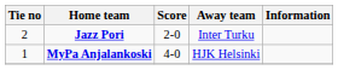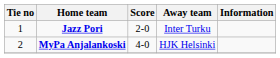Jazz Pori | Tie no: 2 -> 1
MyPa Anjalankoski | Tie no: 1 -> 2
